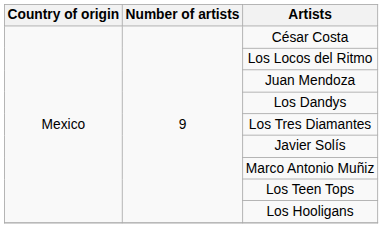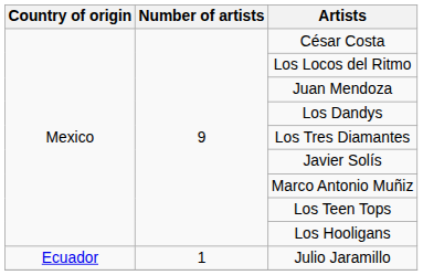+ row: Ecuador | 1 | Julio Jaramillo
